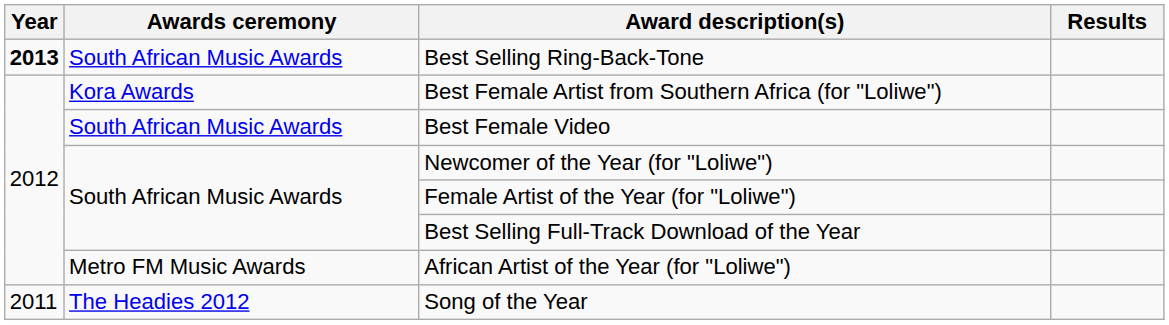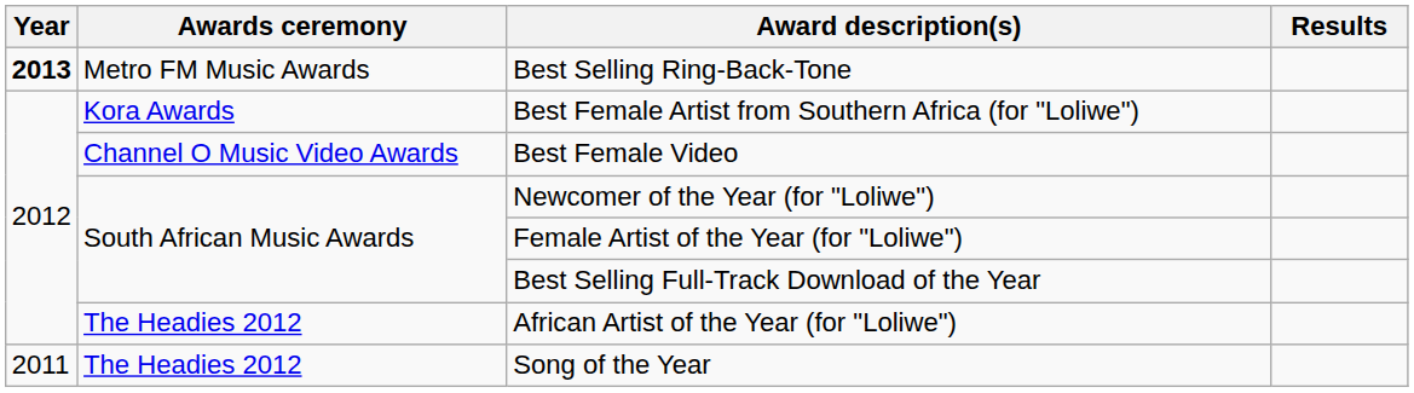Best Selling Ring-Back-Tone | Awards ceremony: South African Music Awards -> Metro FM Music Awards
Best Female Video | Awards ceremony: South African Music Awards -> Channel O Music Video Awards
African Artist of the Year (for "Loliwe") | Awards ceremony: Metro FM Music Awards -> The Headies 2012
